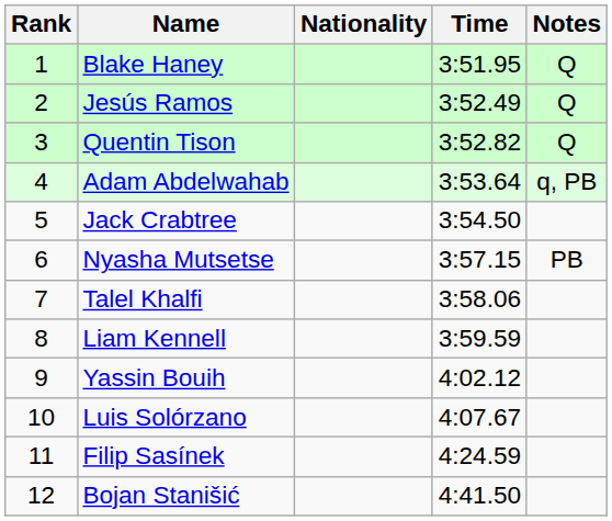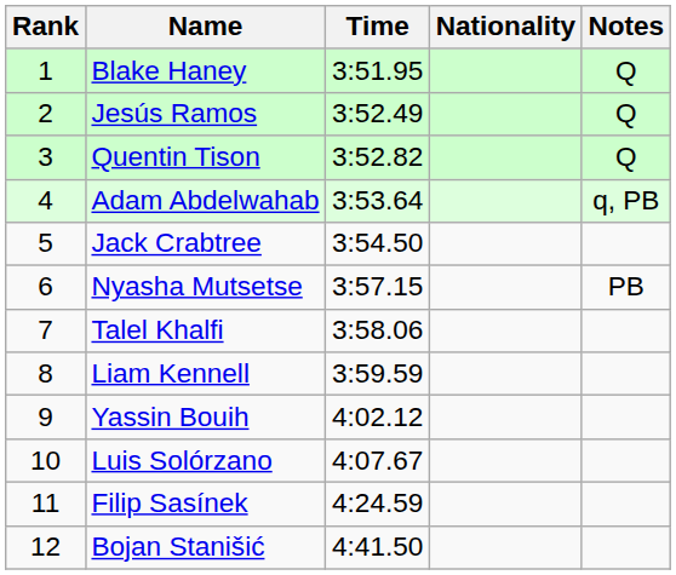columns swapped: Nationality <-> Time
